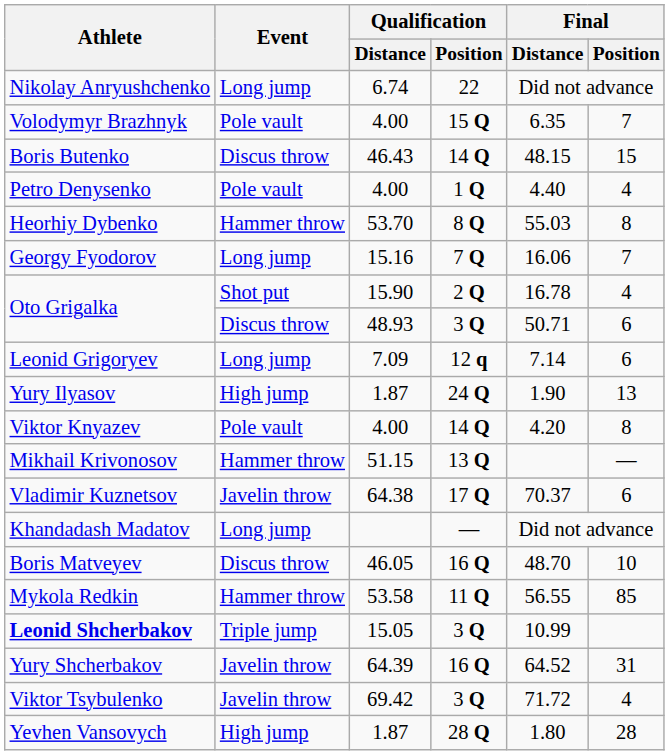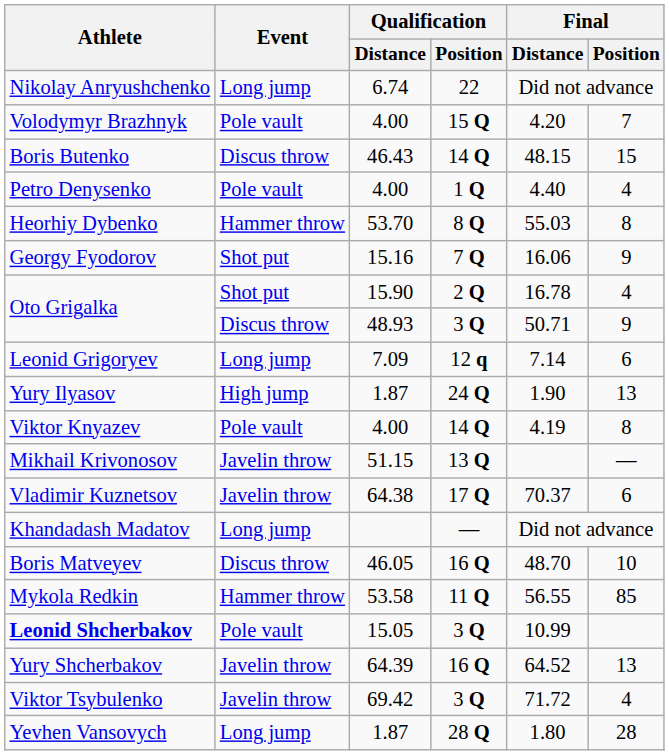Volodymyr Brazhnyk | Final / Distance: 6.35 -> 4.20
Georgy Fyodorov | Event: Long jump -> Shot put
Georgy Fyodorov | Final / Position: 7 -> 9
Oto Grigalka / 48.93 | Final / Position: 6 -> 9
Viktor Knyazev | Final / Distance: 4.20 -> 4.19
Mikhail Krivonosov | Event: Hammer throw -> Javelin throw
Leonid Shcherbakov | Event: Triple jump -> Pole vault
Yury Shcherbakov | Final / Position: 31 -> 13
Yevhen Vansovych | Event: High jump -> Long jump
